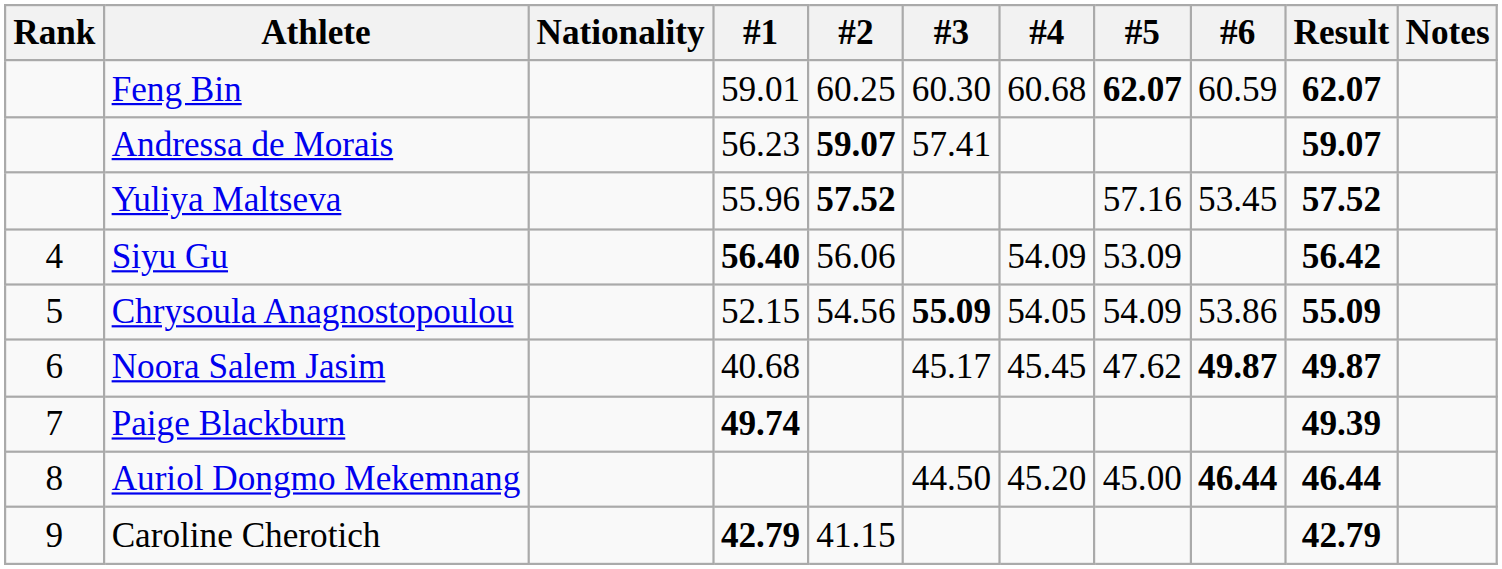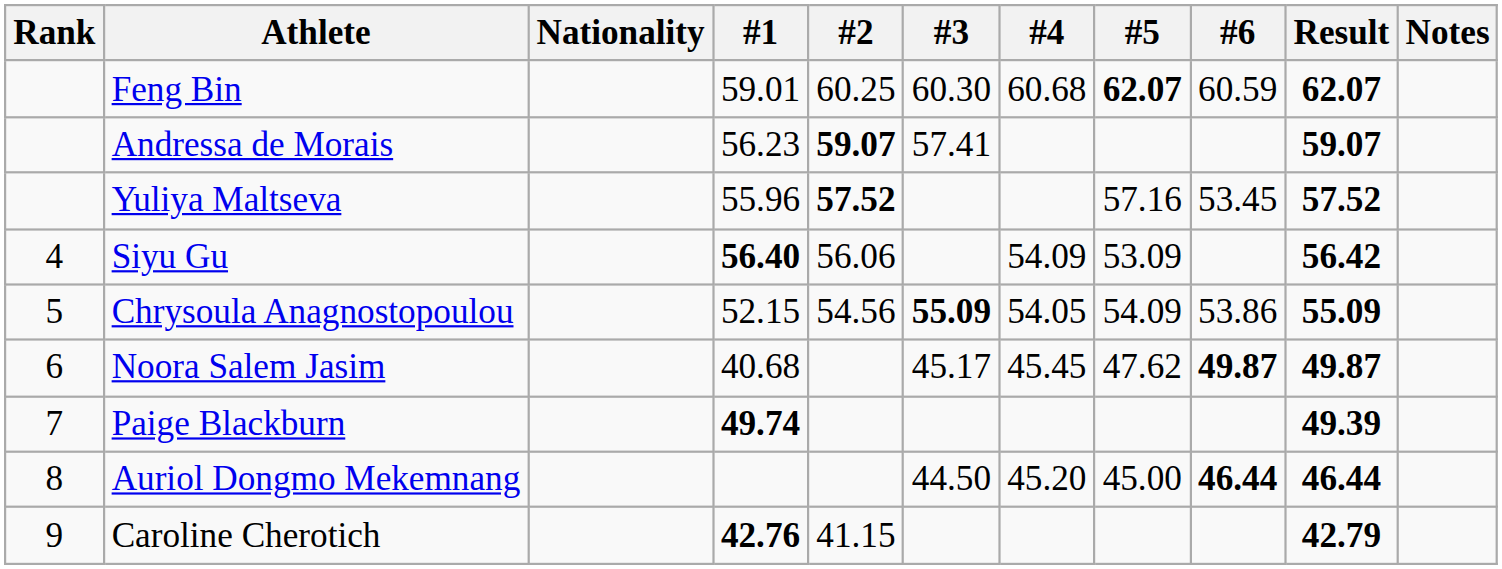Caroline Cherotich | #1: 42.79 -> 42.76
